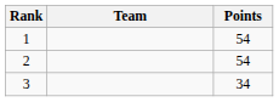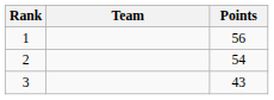1 | Points: 54 -> 56
3 | Points: 34 -> 43
